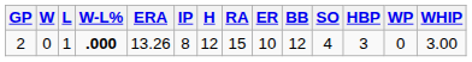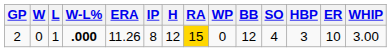columns swapped: ER <-> WP
2 | ERA: 13.26 -> 11.26
2 | RA: no background -> gold background
